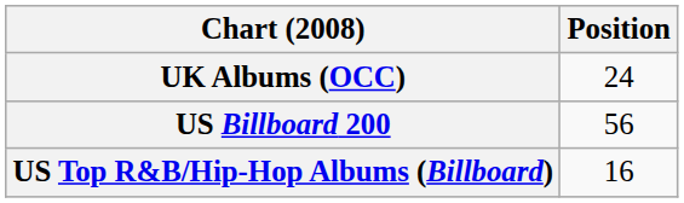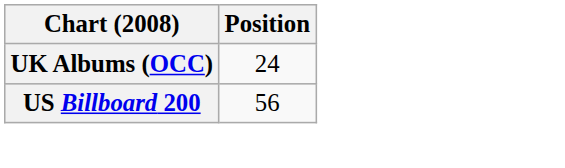- row: US Top R&B/Hip-Hop Albums (Billboard) | 16
